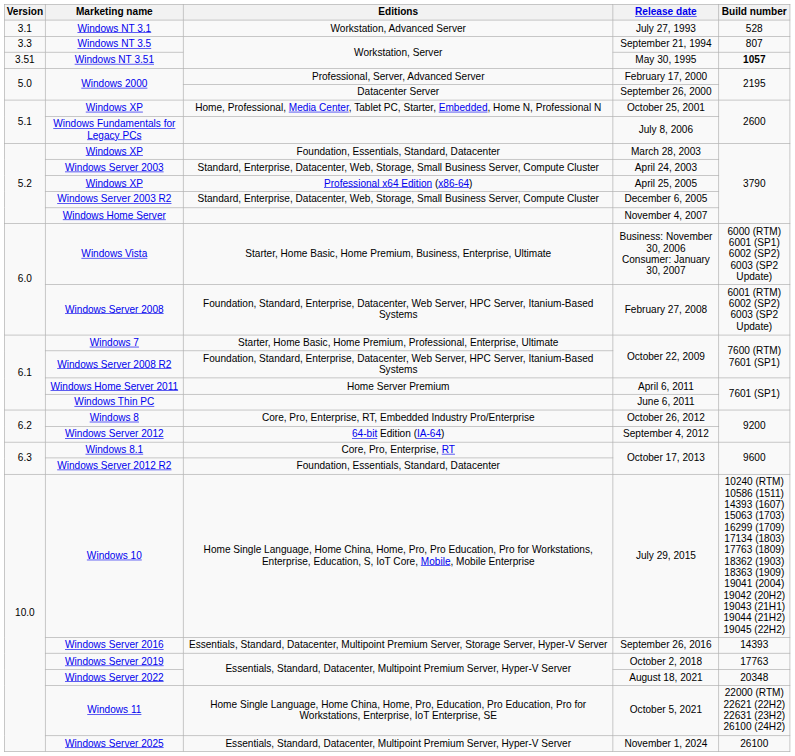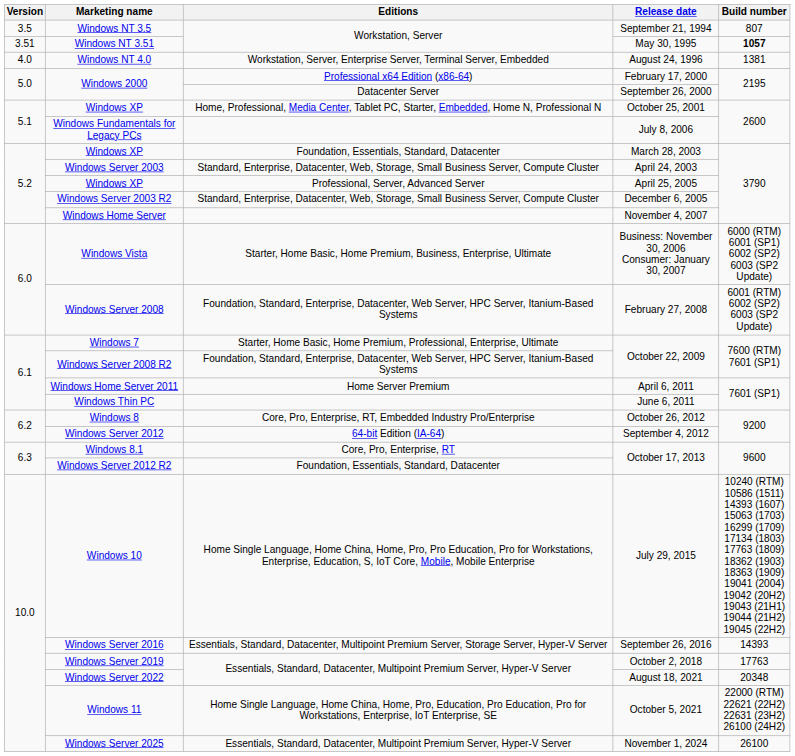- row: 3.1 | Windows NT 3.1 | Workstation, Advanced Server | July 27, 1993 | 528
September 21, 1994 | Version: 3.3 -> 3.5
+ row: 4.0 | Windows NT 4.0 | Workstation, Server, Enterprise Server, Terminal Server, Embedded | August 24, 1996 | 1381
February 17, 2000 | Editions: Professional, Server, Advanced Server -> Professional x64 Edition (x86-64)
April 25, 2005 | Editions: Professional x64 Edition (x86-64) -> Professional, Server, Advanced Server
